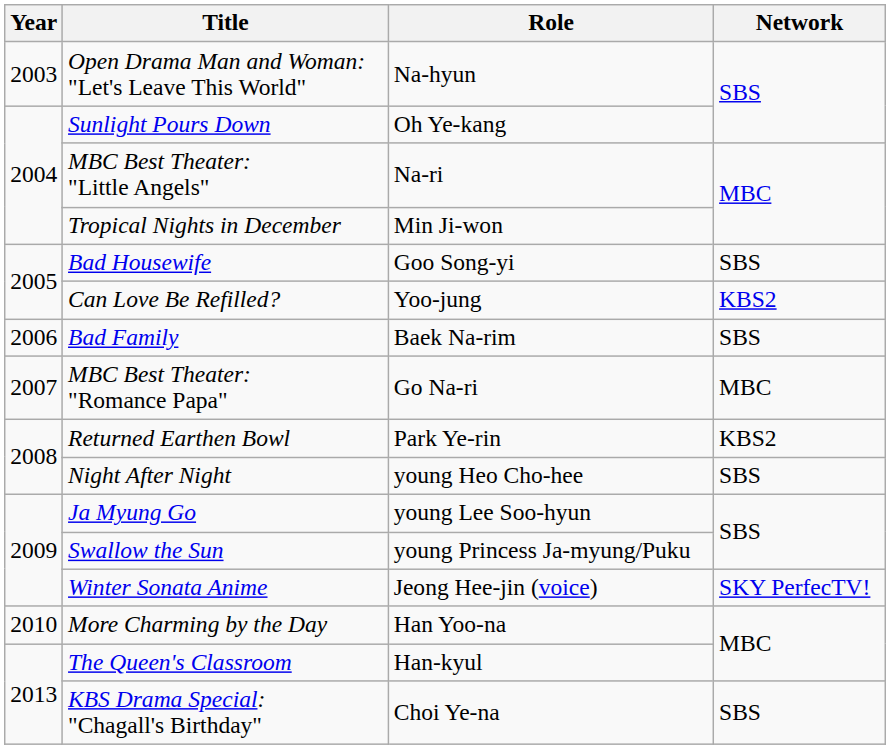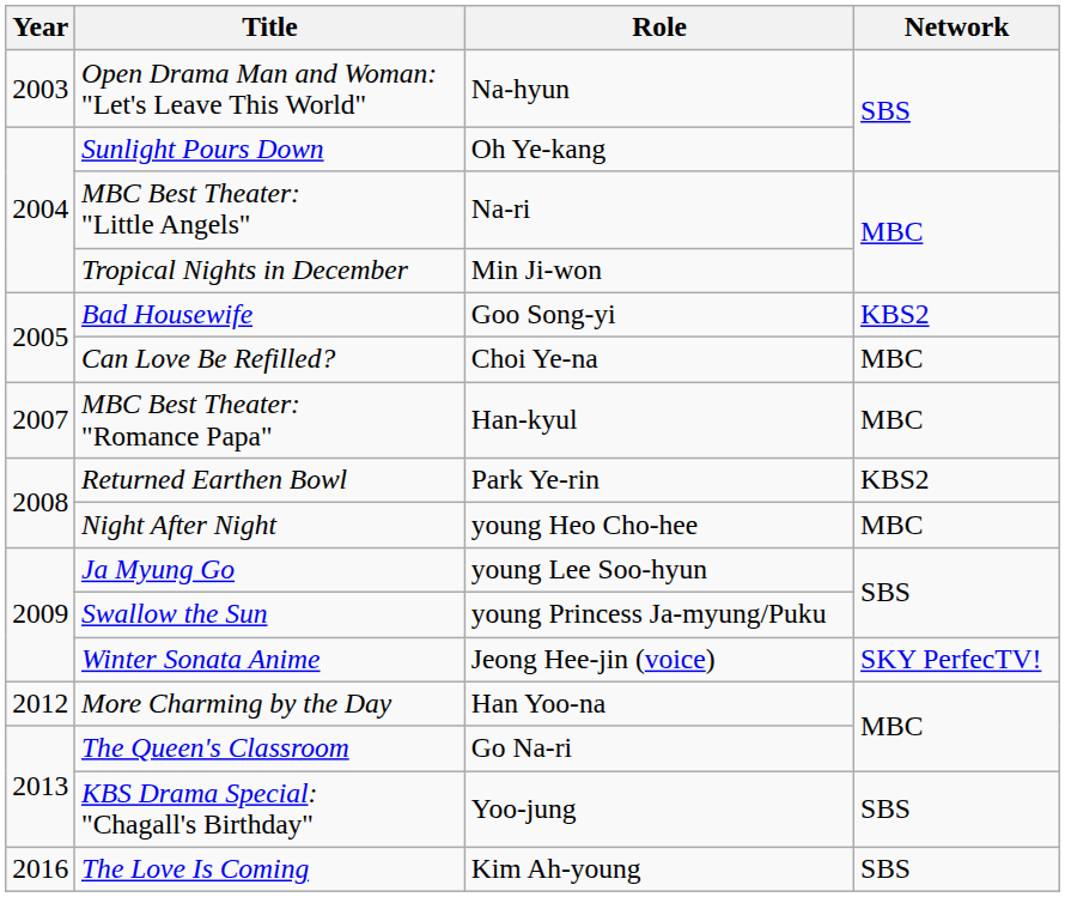Bad Housewife | Network: SBS -> KBS2
Can Love Be Refilled? | Role: Yoo-jung -> Choi Ye-na
Can Love Be Refilled? | Network: KBS2 -> MBC
- row: 2006 | Bad Family | Baek Na-rim | SBS
MBC Best Theater: "Romance Papa" | Role: Go Na-ri -> Han-kyul
Night After Night | Network: SBS -> MBC
More Charming by the Day | Year: 2010 -> 2012
The Queen's Classroom | Role: Han-kyul -> Go Na-ri
KBS Drama Special: "Chagall's Birthday" | Role: Choi Ye-na -> Yoo-jung
+ row: 2016 | The Love Is Coming | Kim Ah-young | SBS
